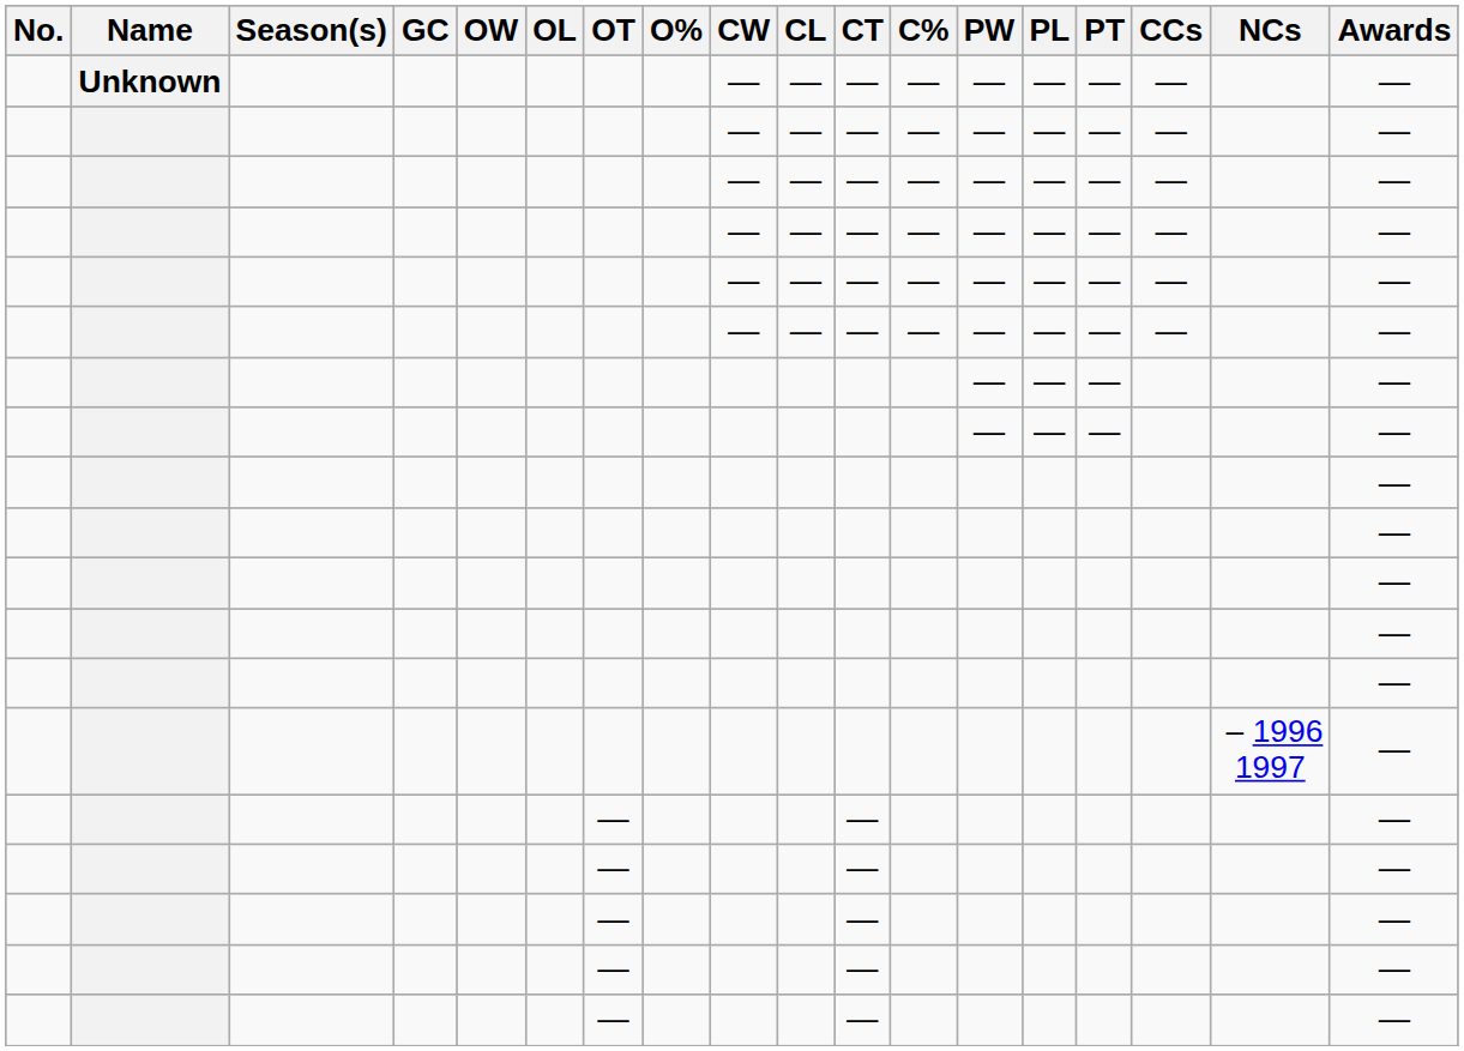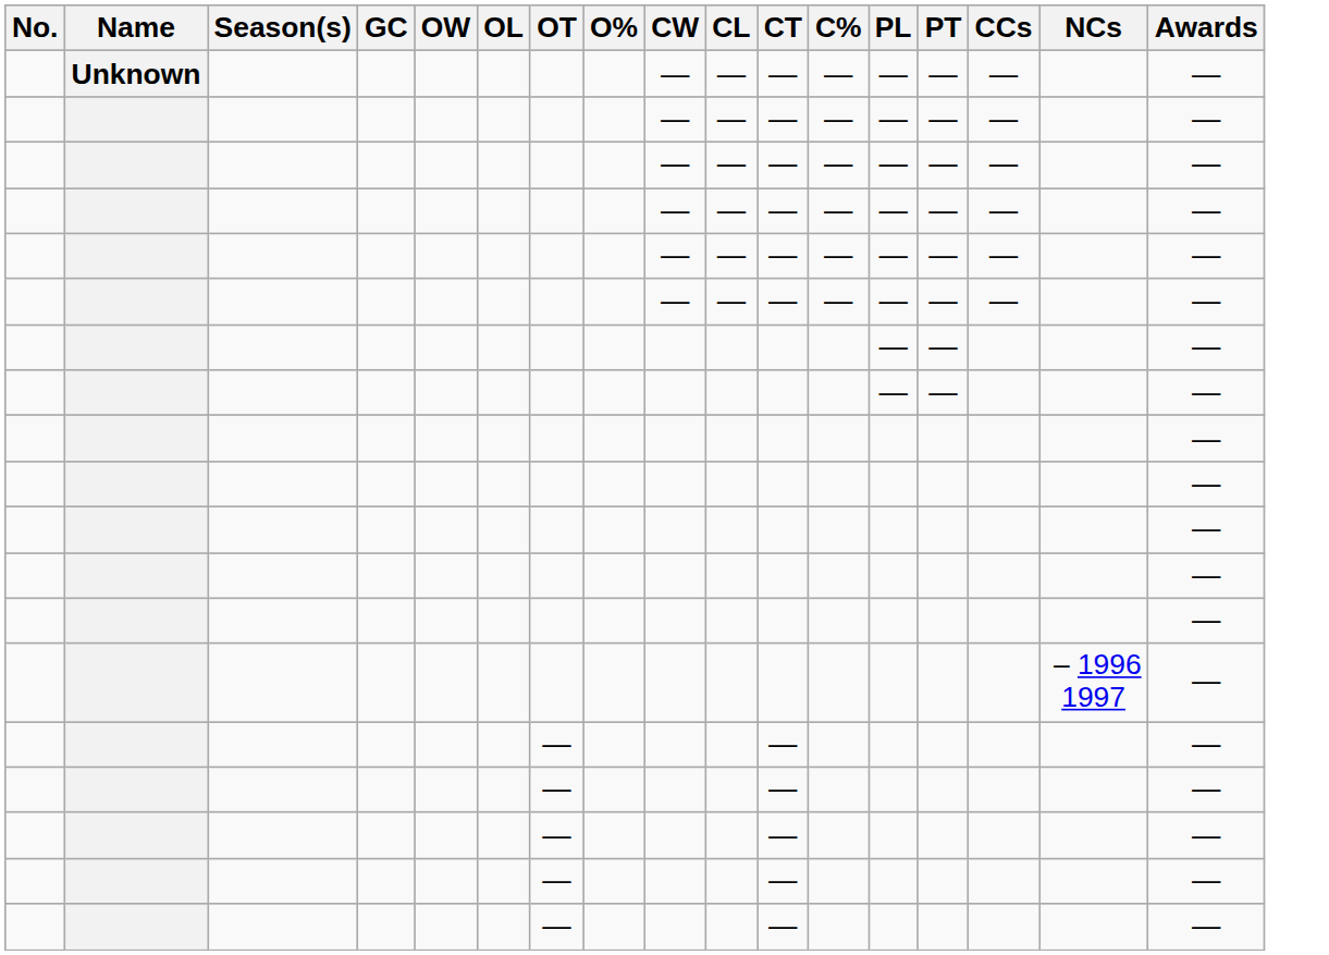- column: PW | — | — | — | — | — | — | — | —
